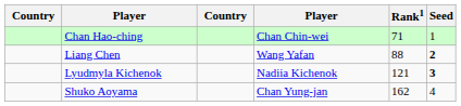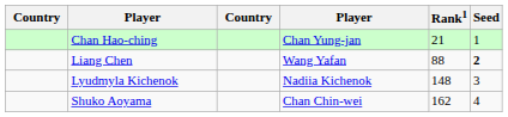Chan Hao-ching | column 4: Chan Chin-wei -> Chan Yung-jan
Chan Hao-ching | Rank1: 71 -> 21
Lyudmyla Kichenok | Rank1: 121 -> 148
Lyudmyla Kichenok | Seed: bold -> normal
Shuko Aoyama | column 4: Chan Yung-jan -> Chan Chin-wei
